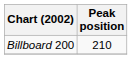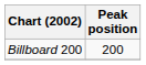Billboard 200 | Peak position: 210 -> 200
